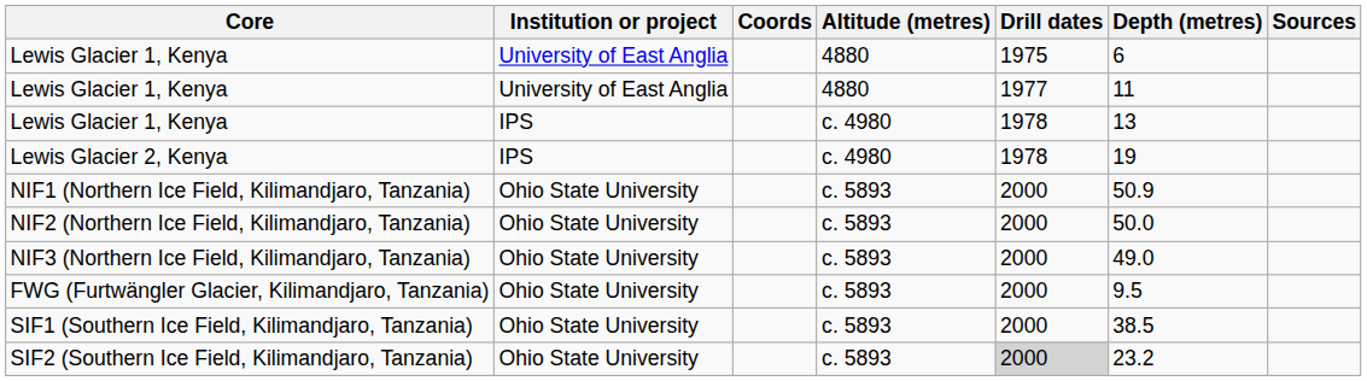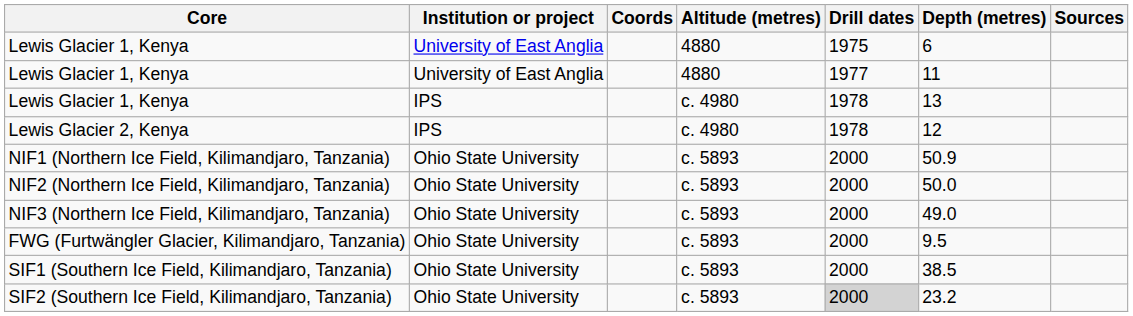Lewis Glacier 2, Kenya | Depth (metres): 19 -> 12
